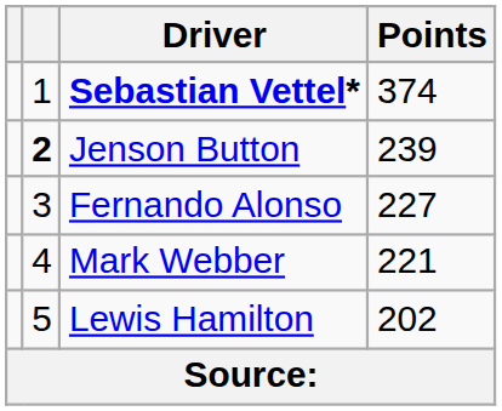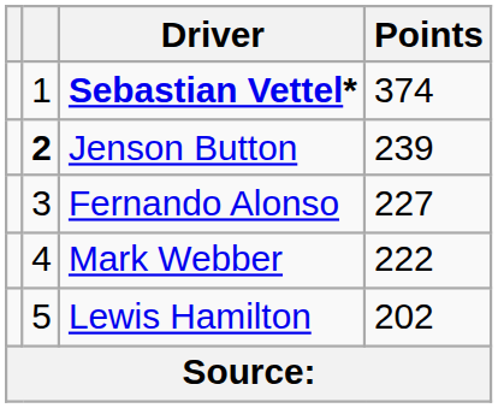Mark Webber | Points: 221 -> 222
